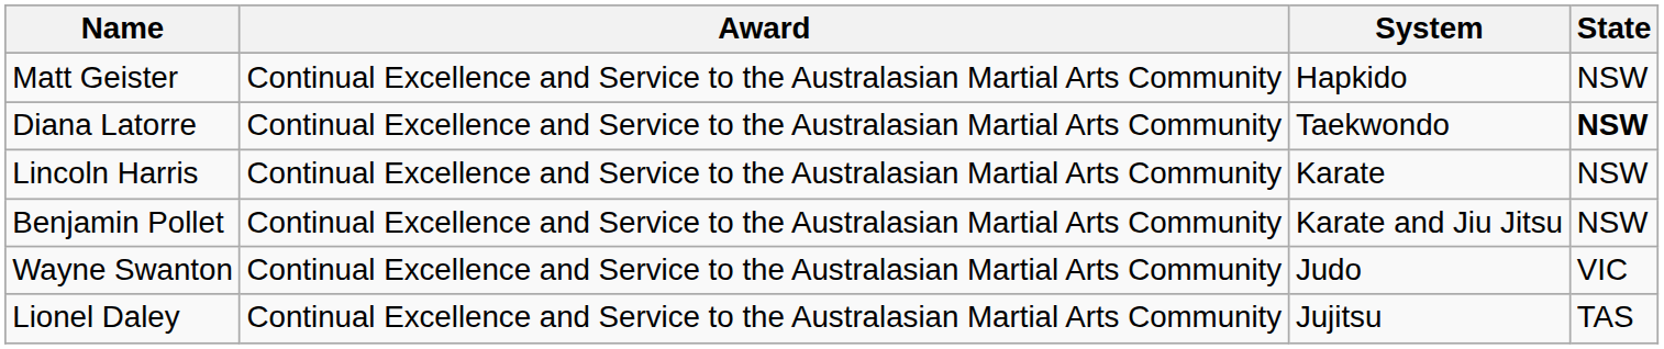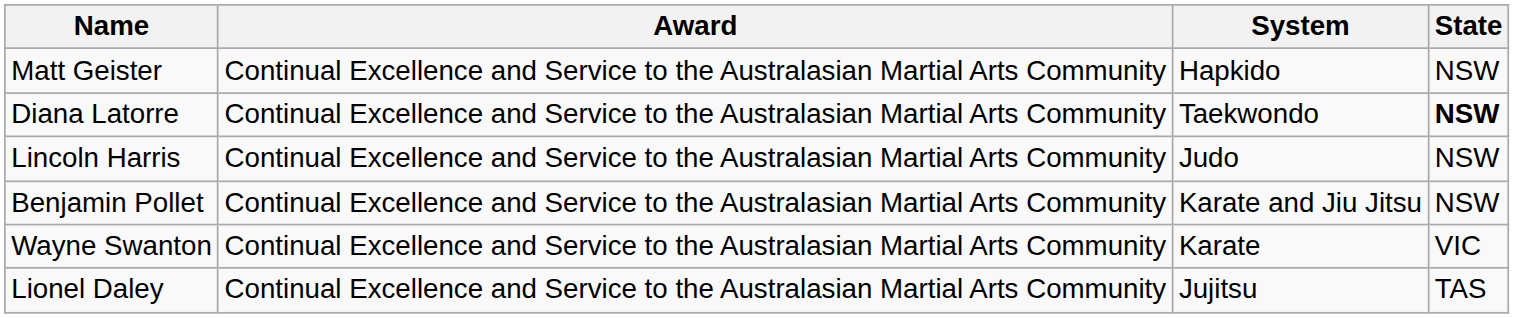Lincoln Harris | System: Karate -> Judo
Wayne Swanton | System: Judo -> Karate
